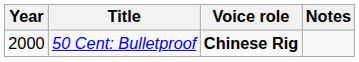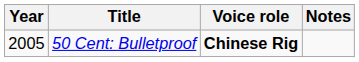50 Cent: Bulletproof | Year: 2000 -> 2005
